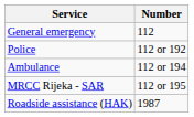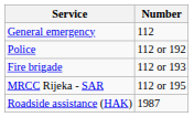+ row: Fire brigade | 112 or 193
- row: Ambulance | 112 or 194
